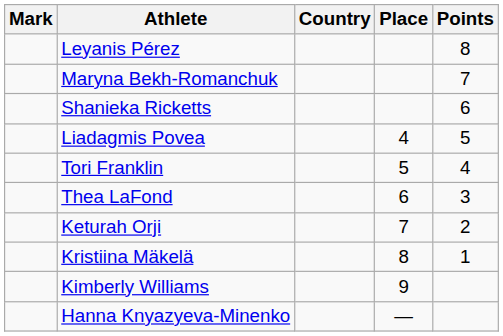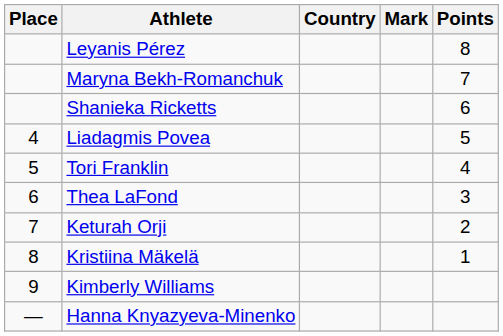columns swapped: Place <-> Mark
